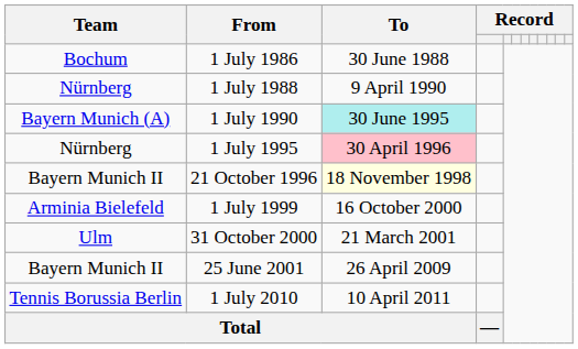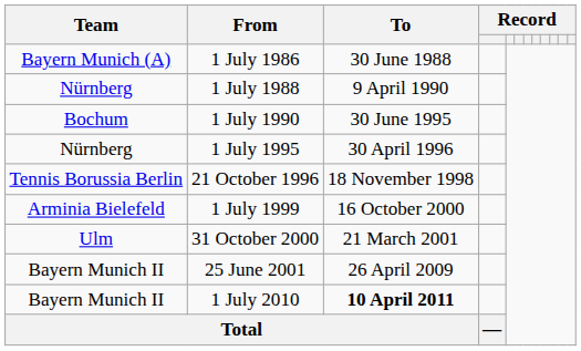1 July 1986 | Team: Bochum -> Bayern Munich (A)
1 July 1990 | Team: Bayern Munich (A) -> Bochum
1 July 1990 | To: paleturquoise background -> no background
1 July 1995 | To: pink background -> no background
21 October 1996 | Team: Bayern Munich II -> Tennis Borussia Berlin
21 October 1996 | To: lightyellow background -> no background
1 July 2010 | Team: Tennis Borussia Berlin -> Bayern Munich II
1 July 2010 | To: normal -> bold
